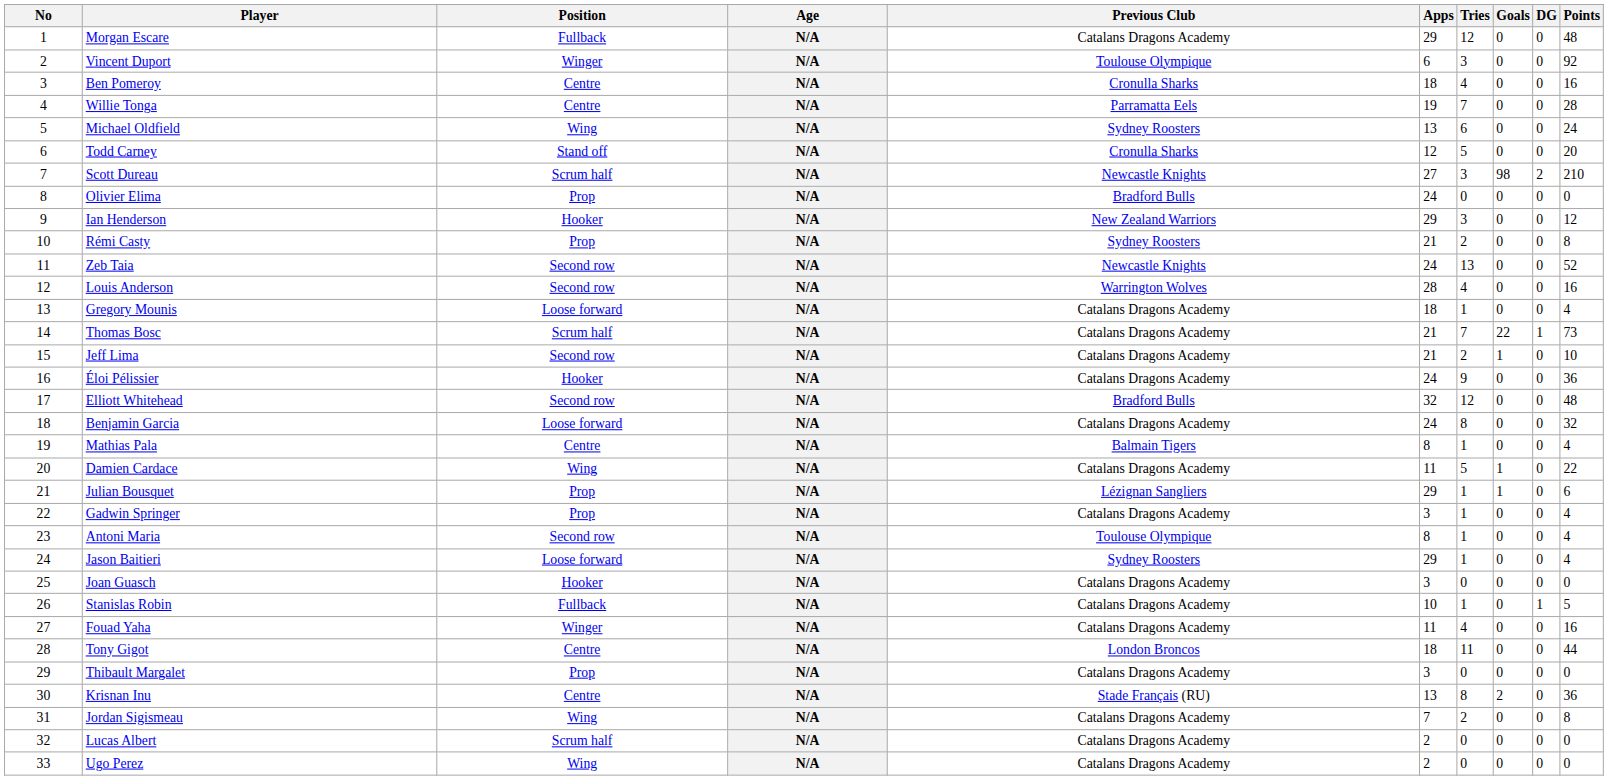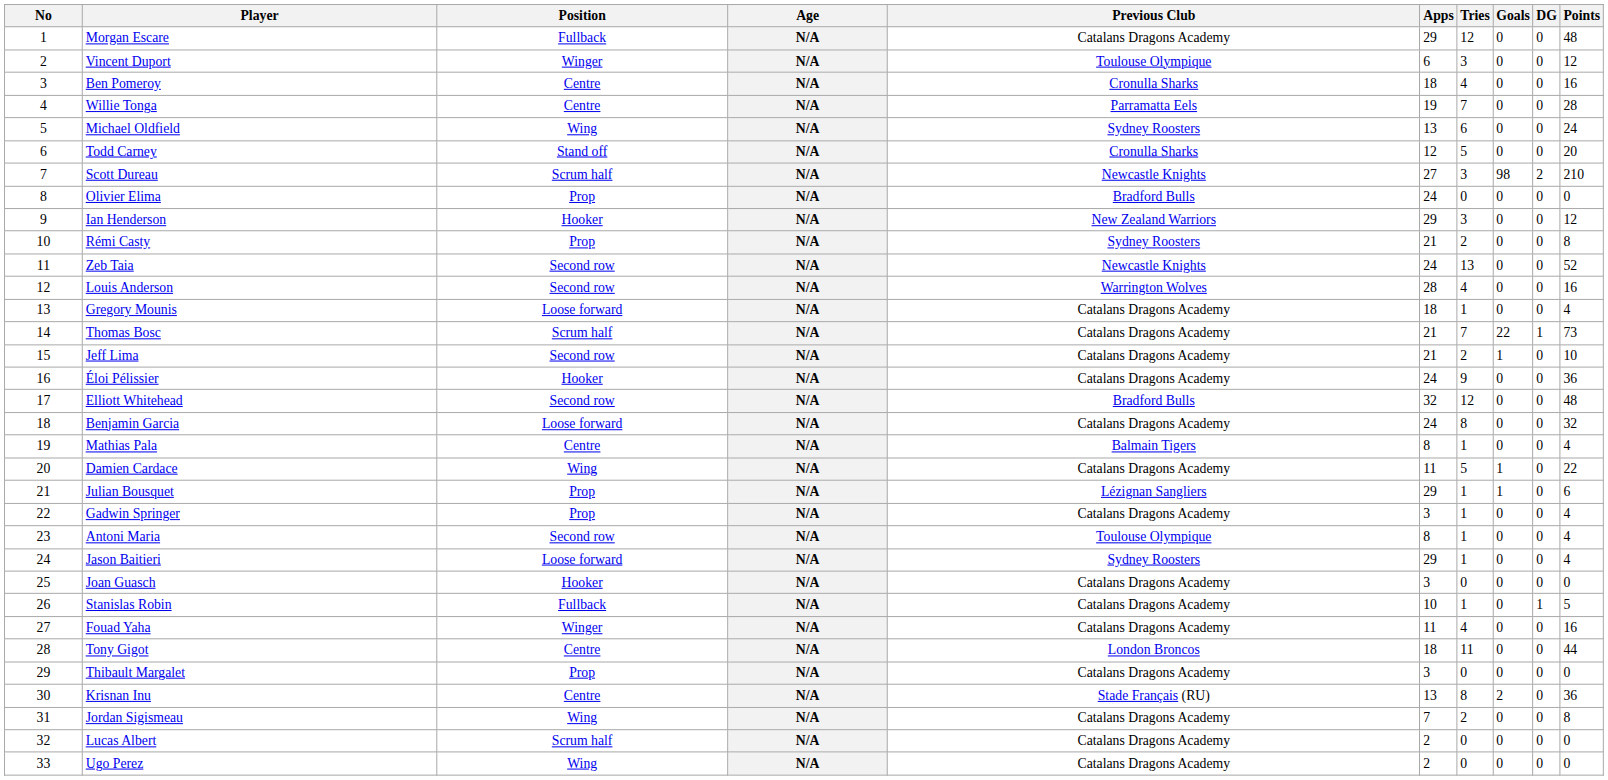Vincent Duport | Points: 92 -> 12
